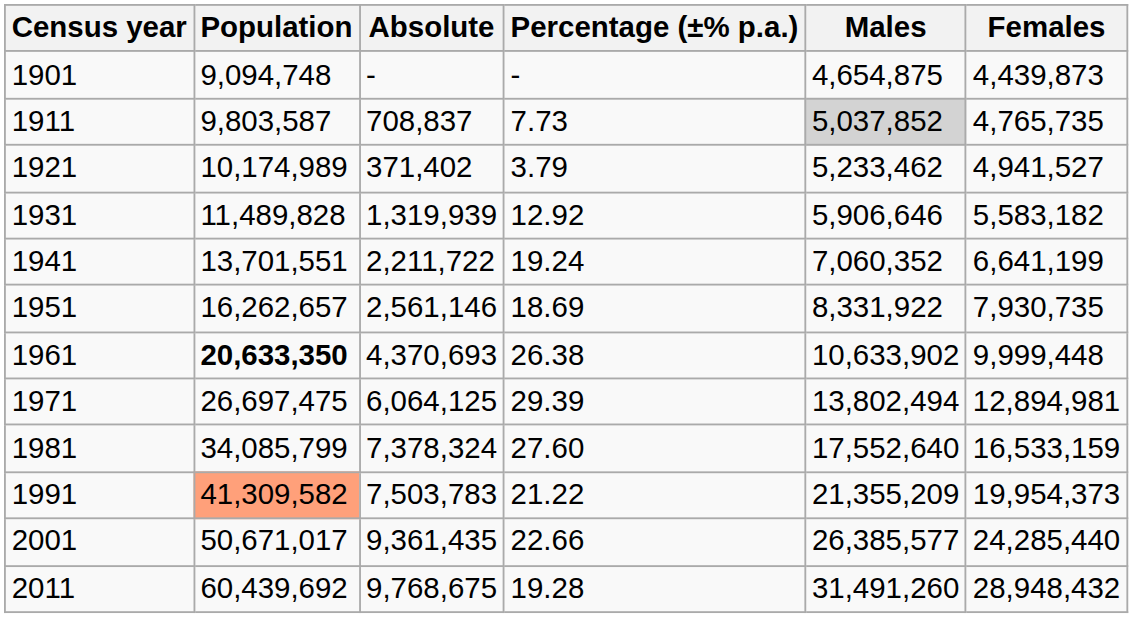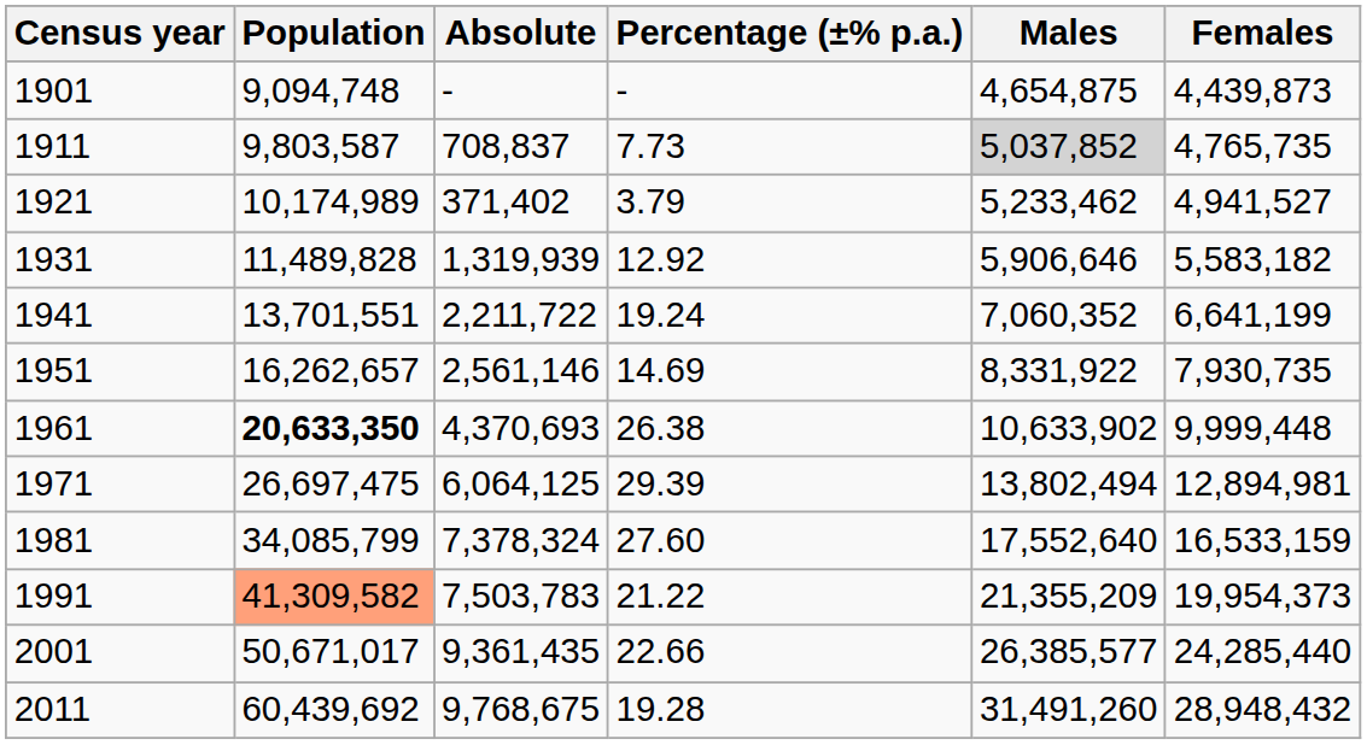1951 | Percentage (±% p.a.): 18.69 -> 14.69
